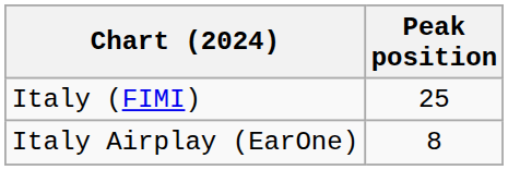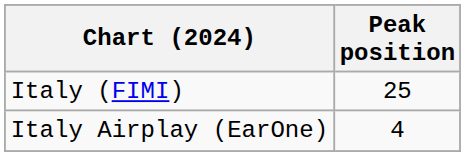Italy Airplay (EarOne) | Peak position: 8 -> 4
